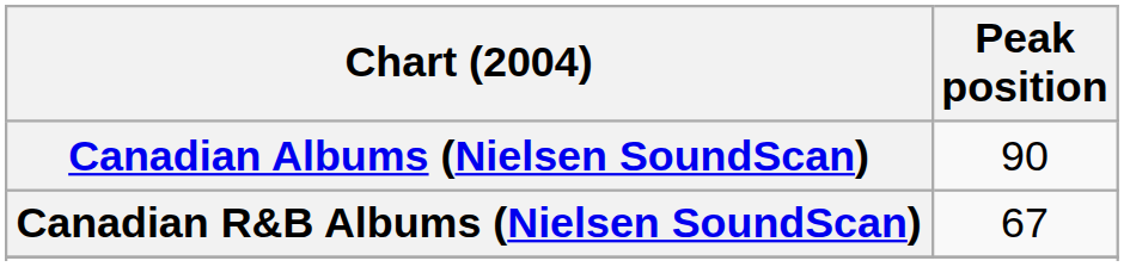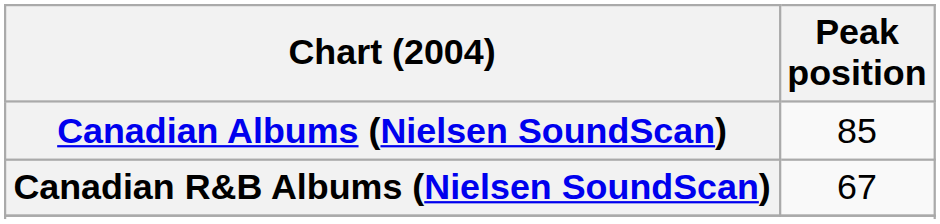Canadian Albums (Nielsen SoundScan) | Peak position: 90 -> 85
